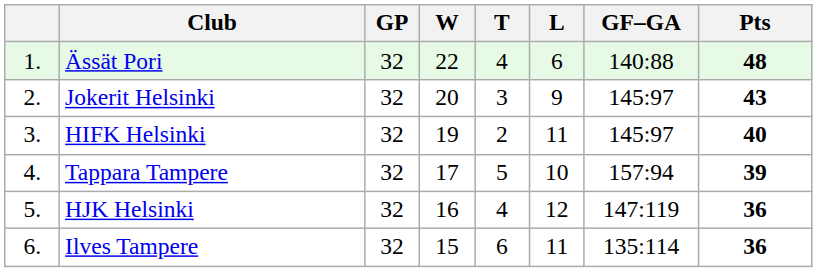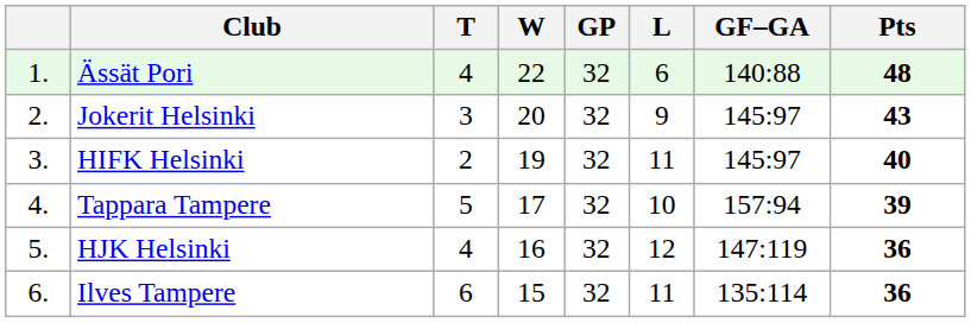columns swapped: GP <-> T
